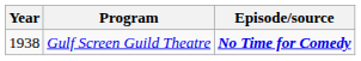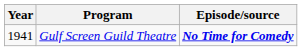Gulf Screen Guild Theatre | Year: 1938 -> 1941
